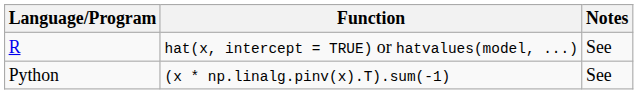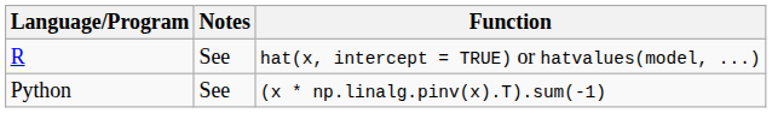columns swapped: Function <-> Notes
